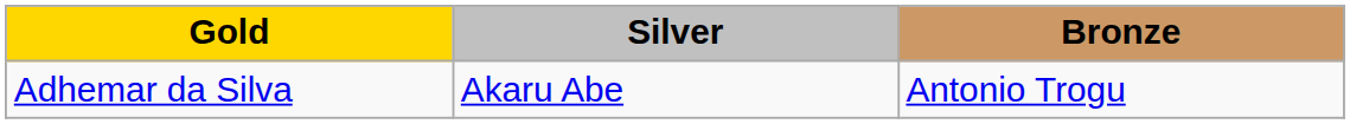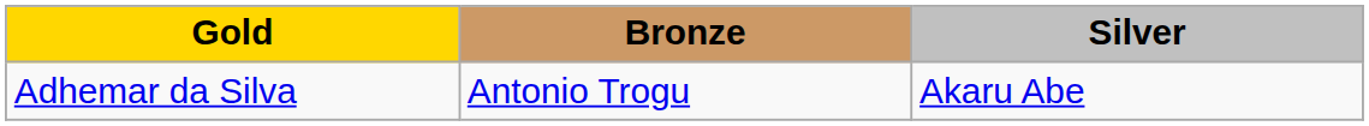columns swapped: Silver <-> Bronze
